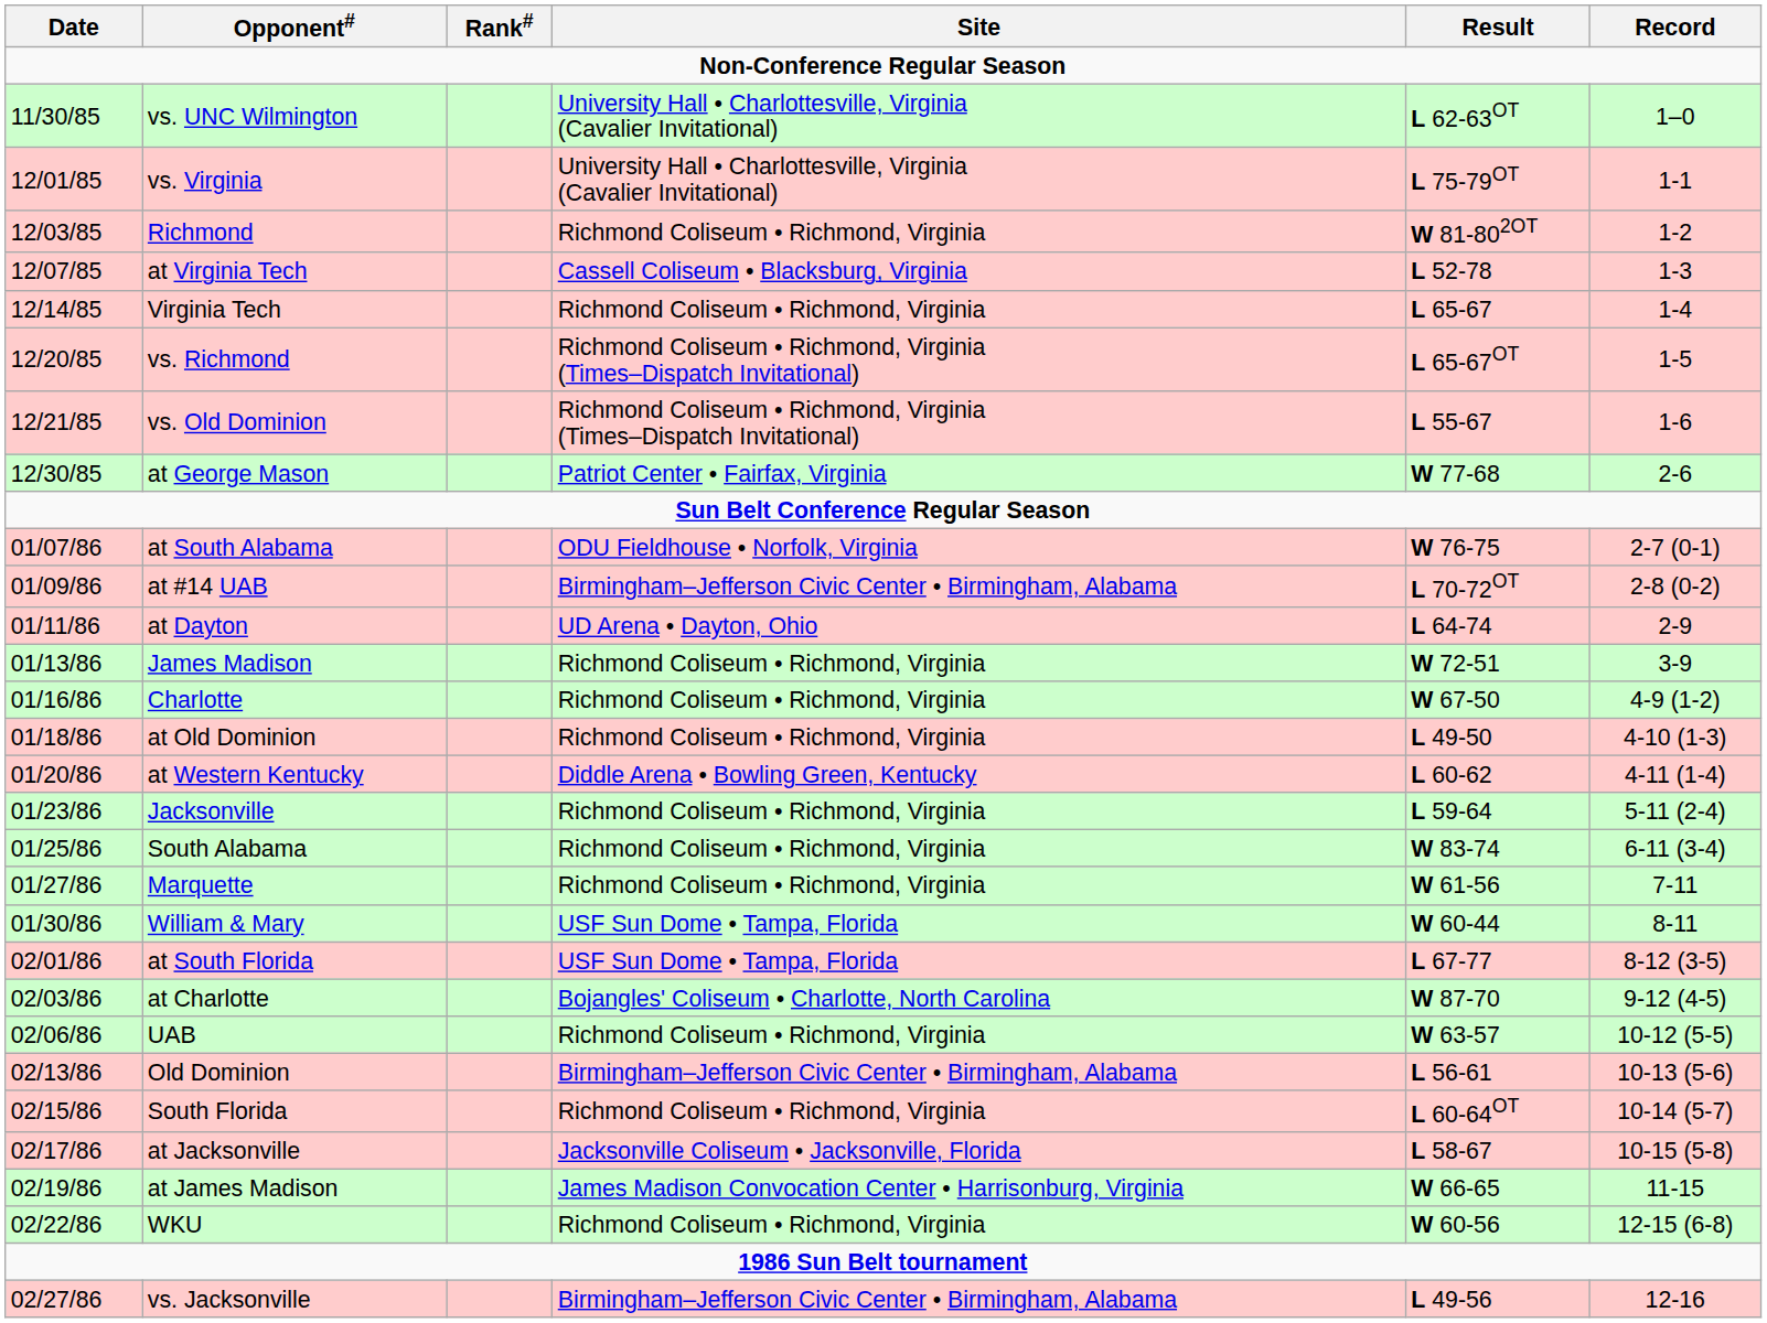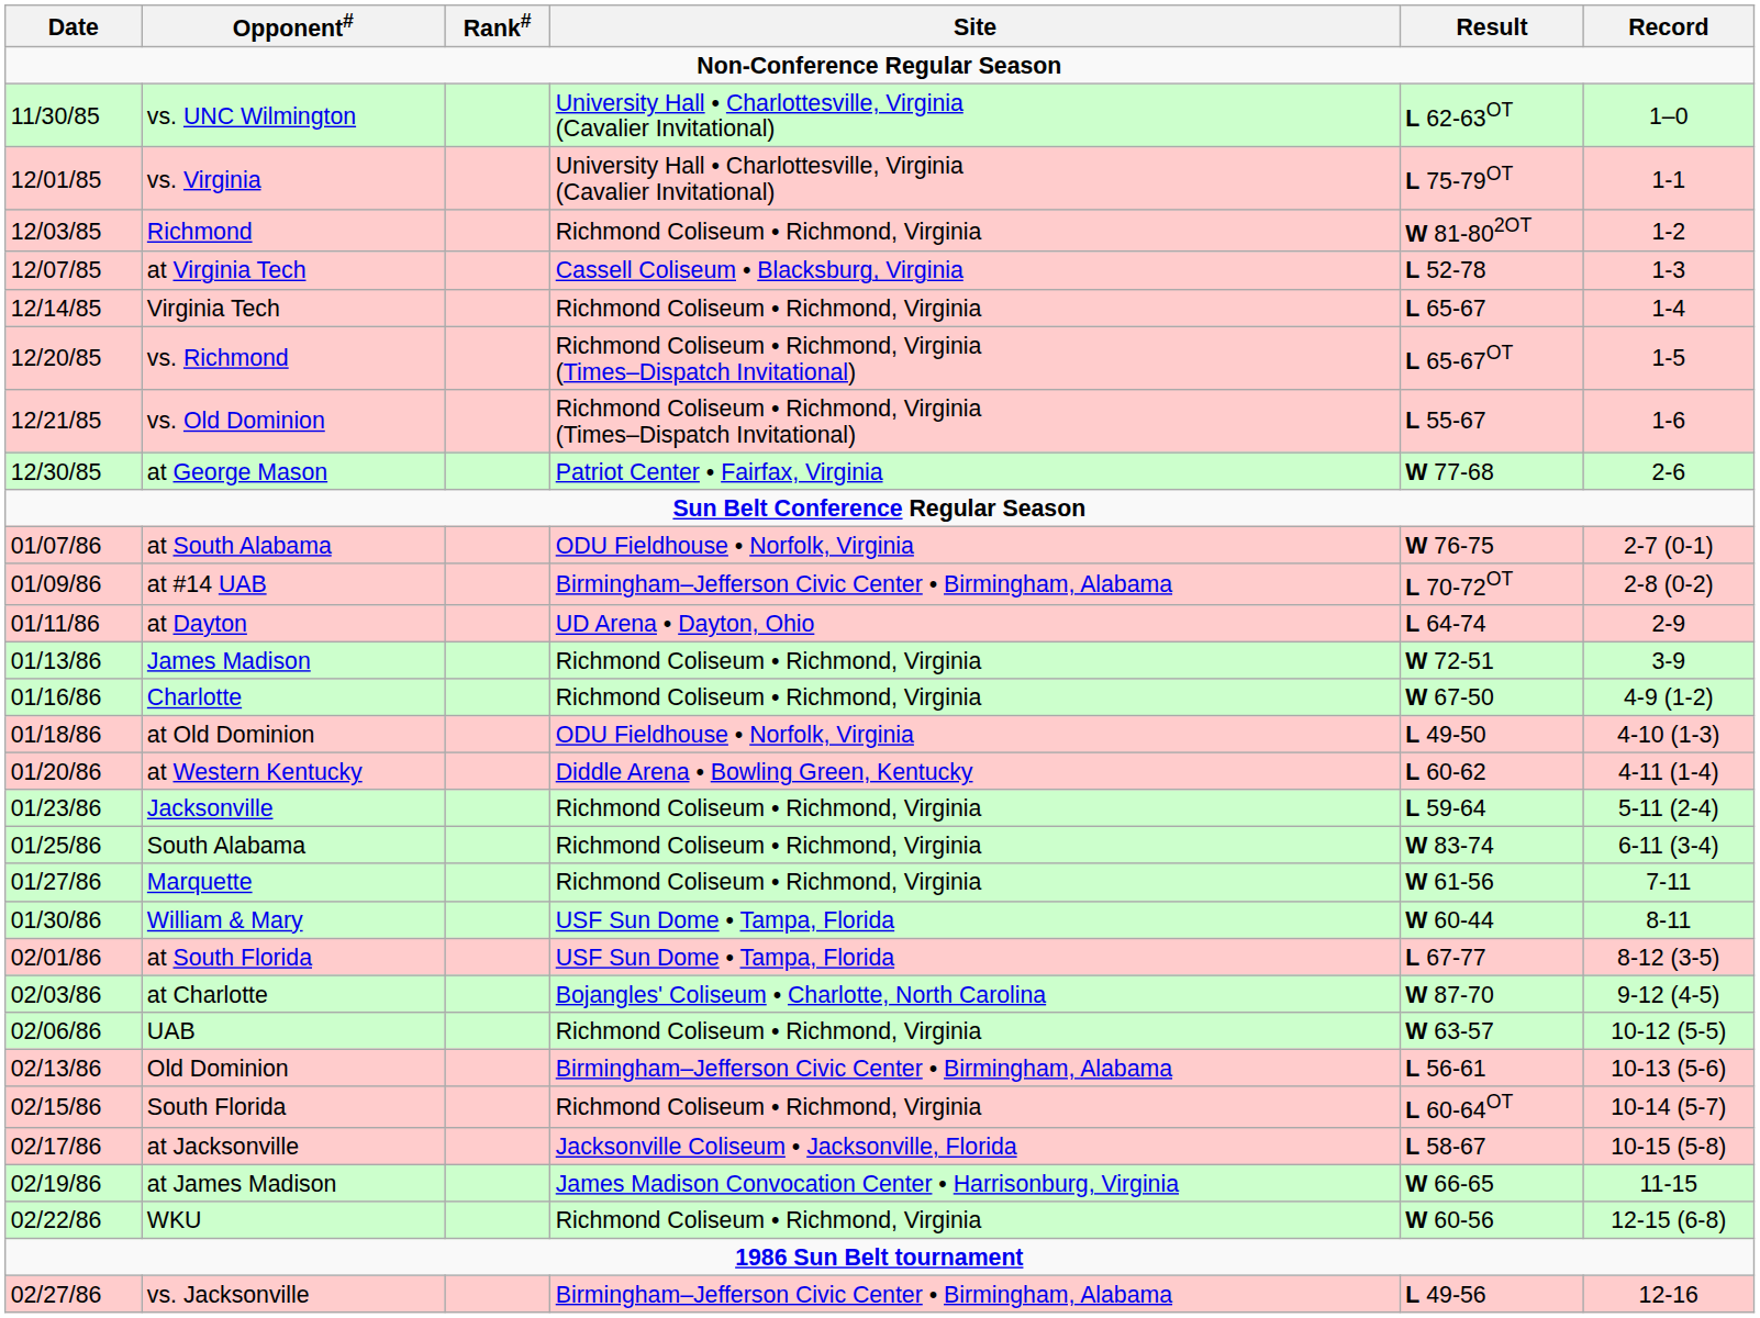at Old Dominion | Site: Richmond Coliseum • Richmond, Virginia -> ODU Fieldhouse • Norfolk, Virginia
